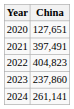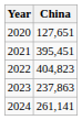2021 | China: 397,491 -> 395,451
2023 | China: 237,860 -> 237,863
